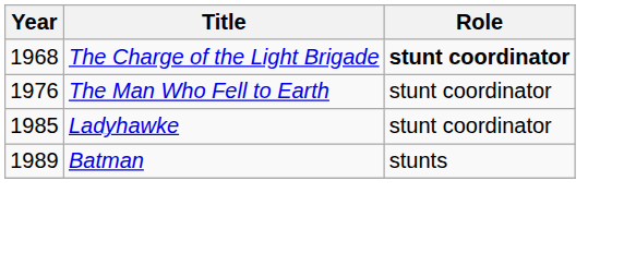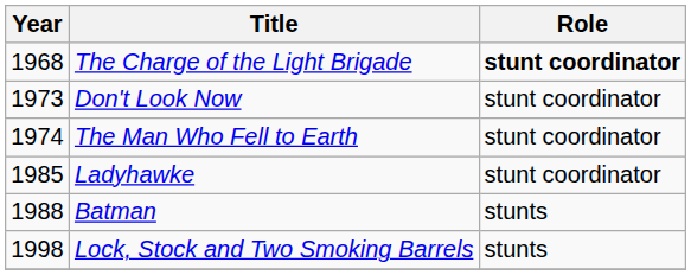+ row: 1973 | Don't Look Now | stunt coordinator
The Man Who Fell to Earth | Year: 1976 -> 1974
Batman | Year: 1989 -> 1988
+ row: 1998 | Lock, Stock and Two Smoking Barrels | stunts
